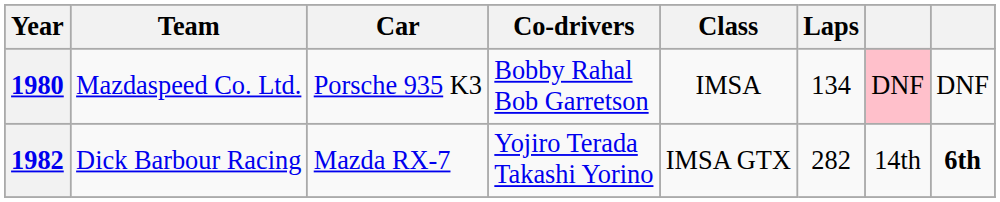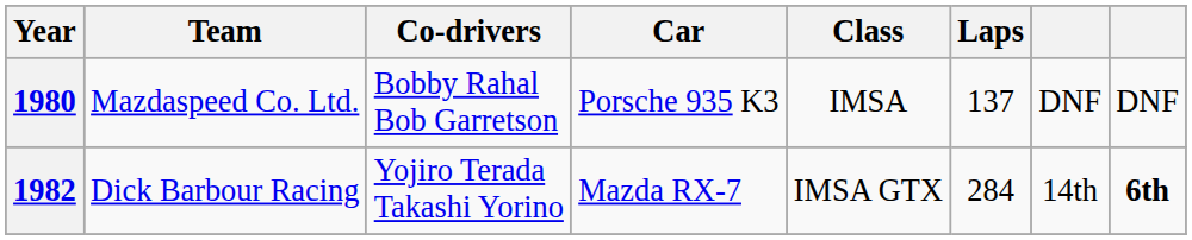columns swapped: Co-drivers <-> Car
1980 | Laps: 134 -> 137
1980 | column 7: pink background -> no background
1982 | Laps: 282 -> 284
